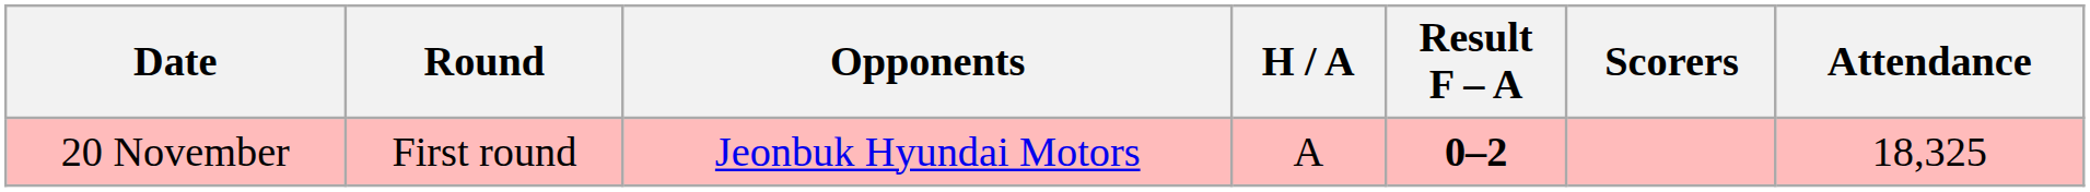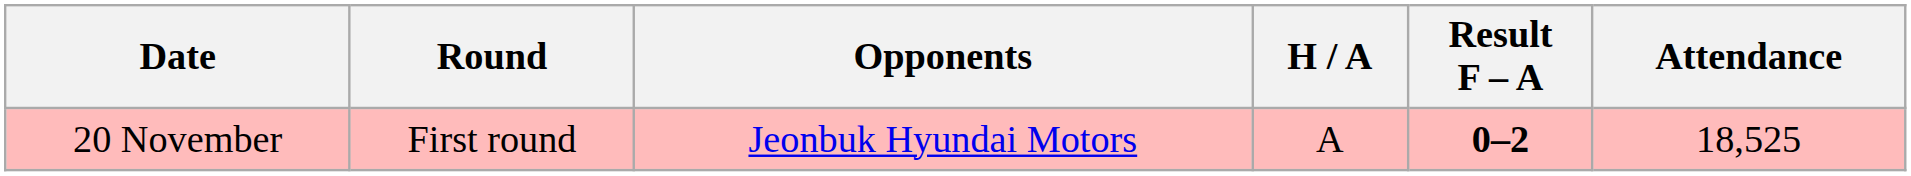- column: Scorers
20 November | Attendance: 18,325 -> 18,525
